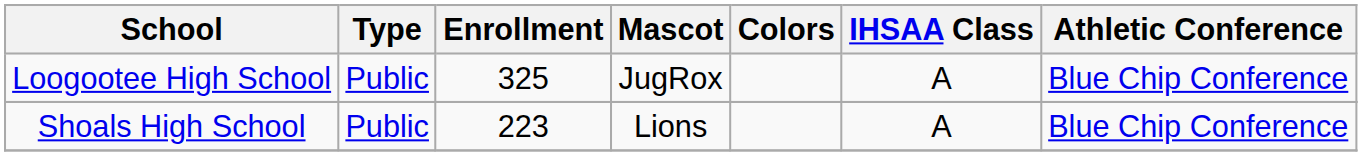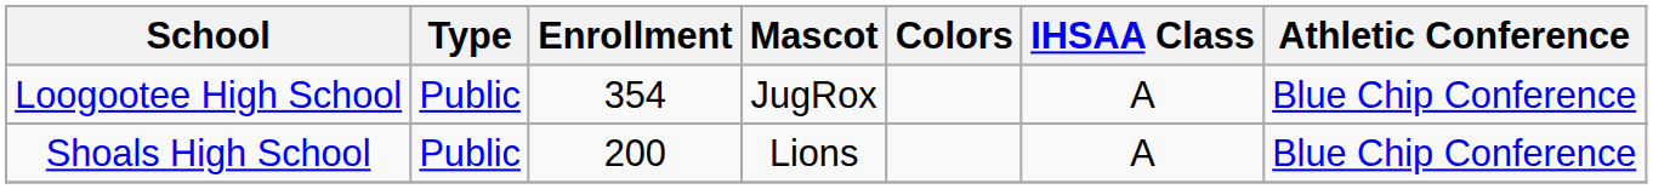Loogootee High School | Enrollment: 325 -> 354
Shoals High School | Enrollment: 223 -> 200
